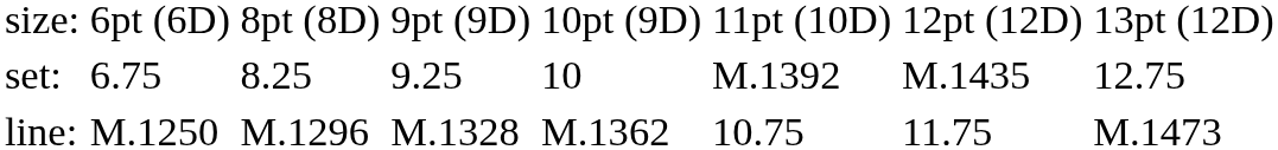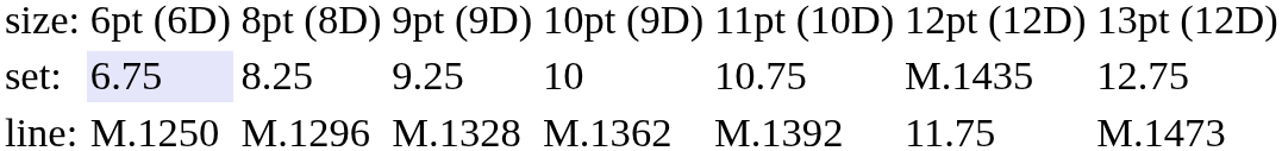set: | column 2: no background -> lavender background
set: | column 6: M.1392 -> 10.75
line: | column 6: 10.75 -> M.1392
